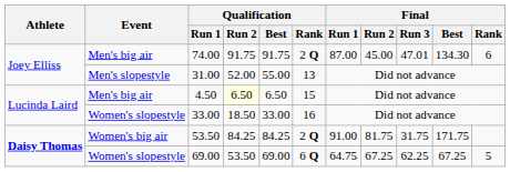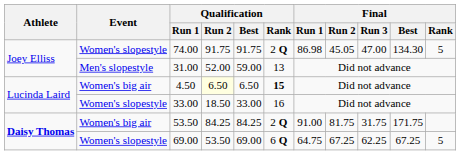74.00 | Event: Men's big air -> Women's slopestyle
74.00 | Final / Run 1: 87.00 -> 86.98
74.00 | Final / Run 2: 45.00 -> 45.05
74.00 | Final / Run 3: 47.01 -> 47.00
74.00 | Final / Rank: 6 -> 5
31.00 | Qualification / Best: 55.00 -> 59.00
4.50 | Event: Men's big air -> Women's big air
4.50 | Qualification / Rank: normal -> bold
